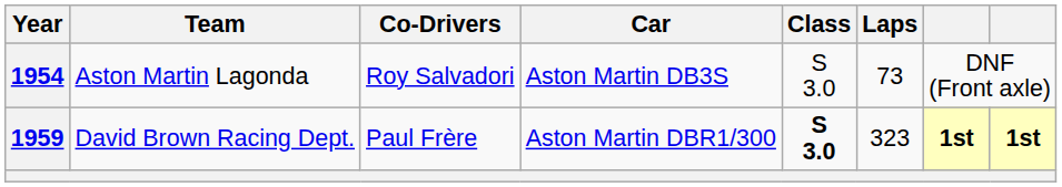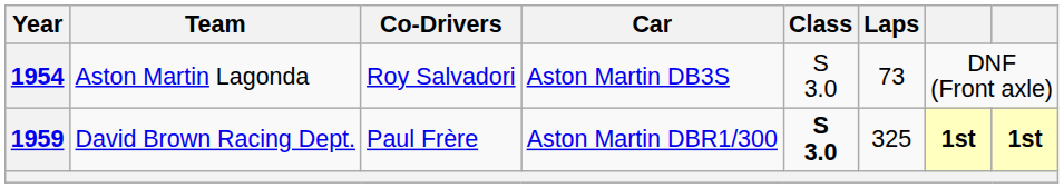1959 | Laps: 323 -> 325
